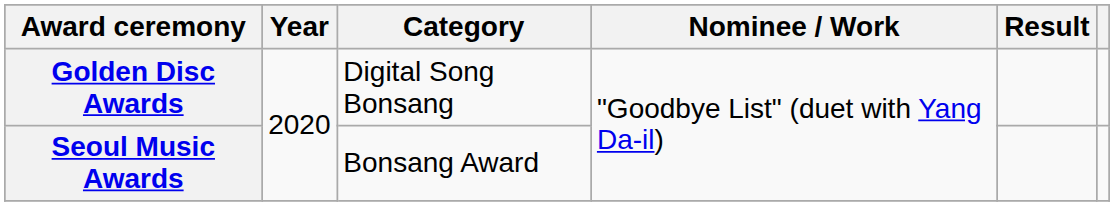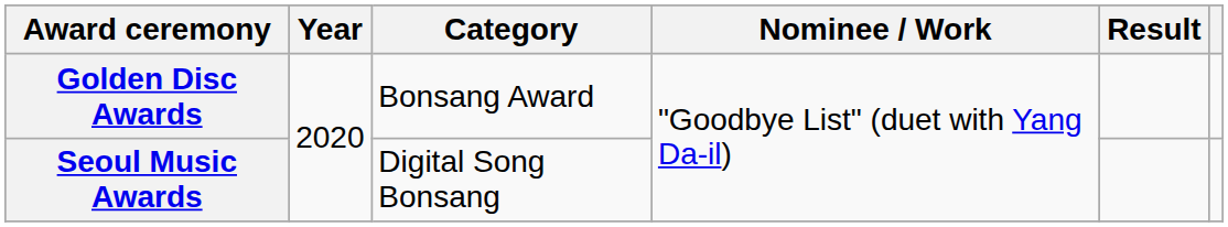Golden Disc Awards | Category: Digital Song Bonsang -> Bonsang Award
Seoul Music Awards | Category: Bonsang Award -> Digital Song Bonsang
